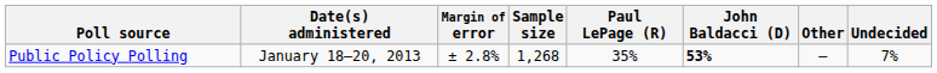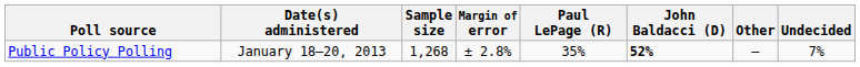columns swapped: Sample size <-> Margin of error
Public Policy Polling | John Baldacci (D): 53% -> 52%
